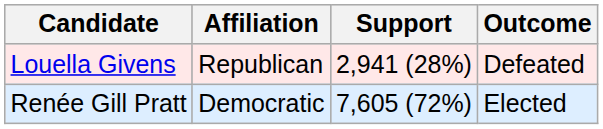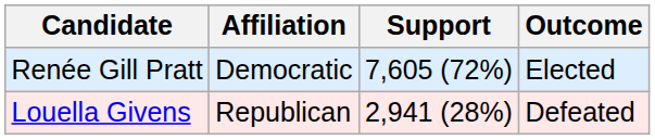rows swapped: Renée Gill Pratt <-> Louella Givens
